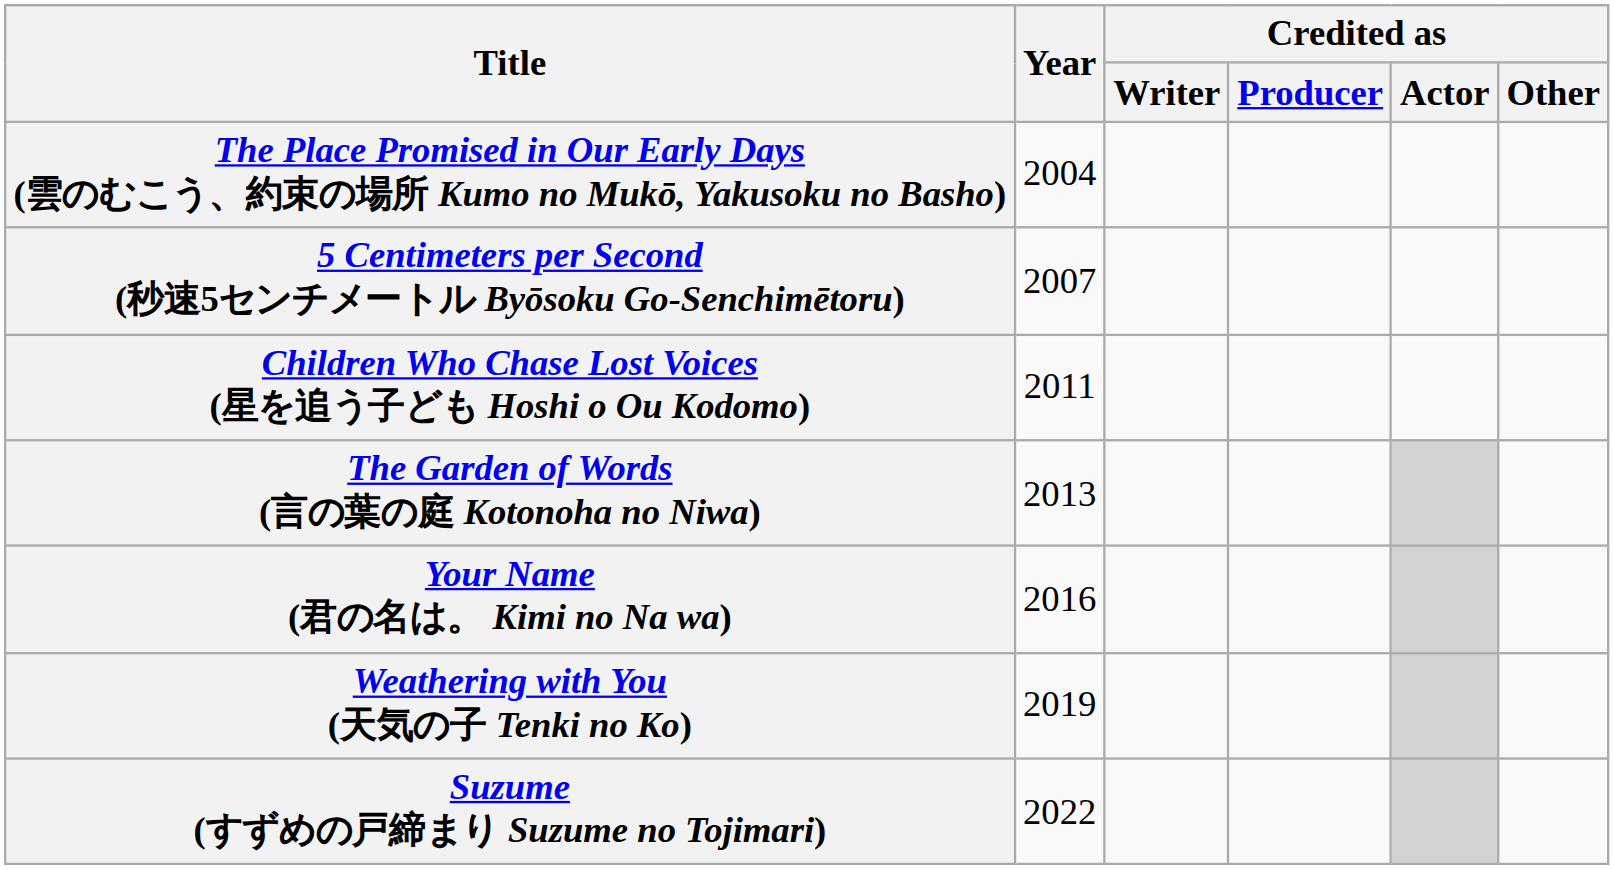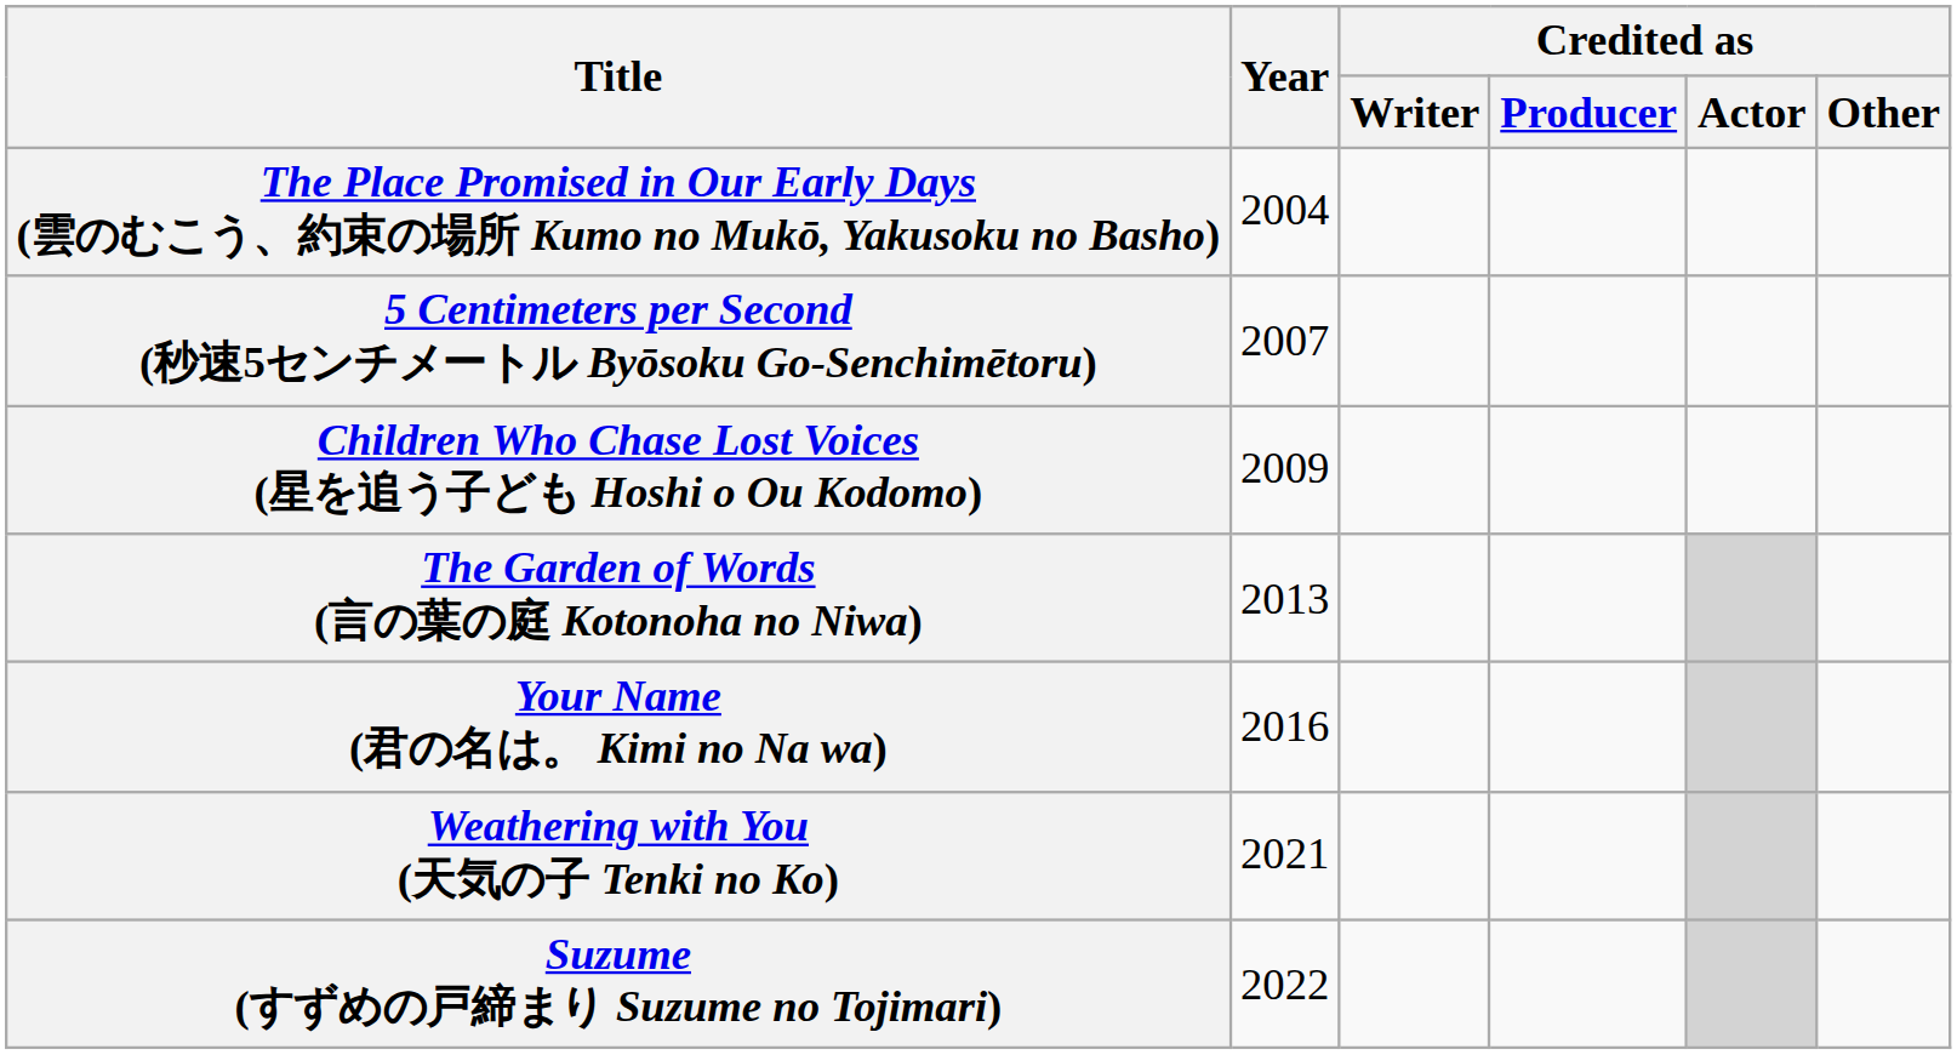Children Who Chase Lost Voices (星を追う子ども Hoshi o Ou Kodomo) | Year: 2011 -> 2009
Weathering with You (天気の子 Tenki no Ko) | Year: 2019 -> 2021
